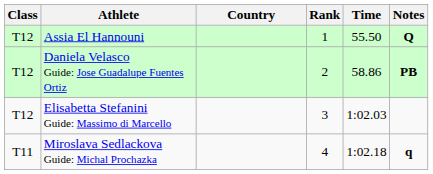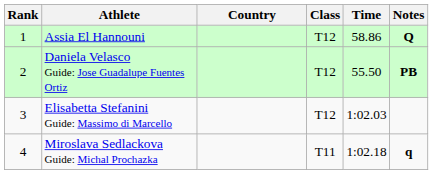columns swapped: Rank <-> Class
Assia El Hannouni | Time: 55.50 -> 58.86
Daniela Velasco Guide: Jose Guadalupe Fuentes Ortiz | Time: 58.86 -> 55.50
